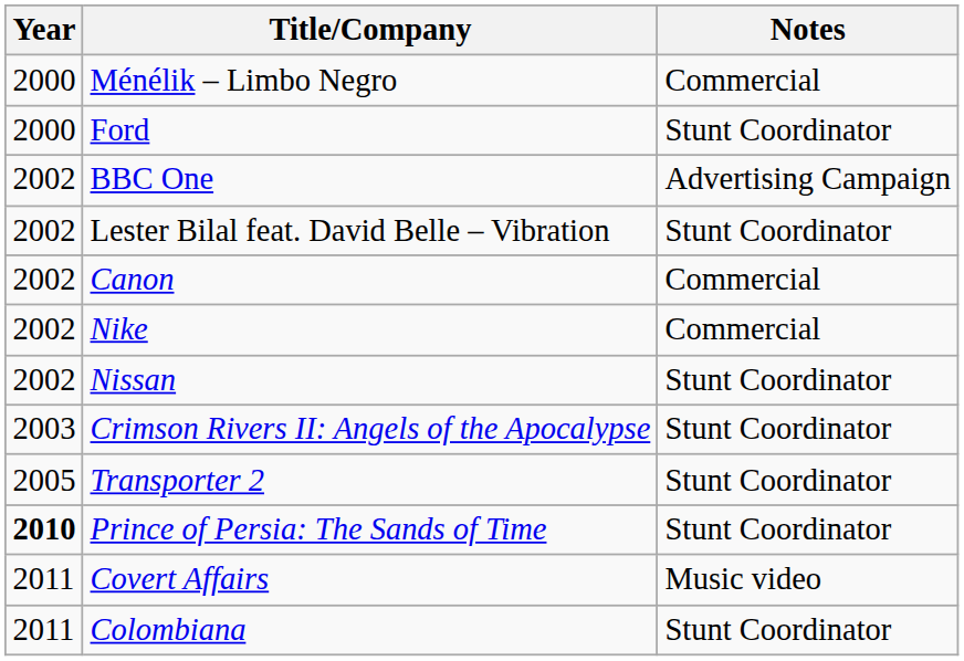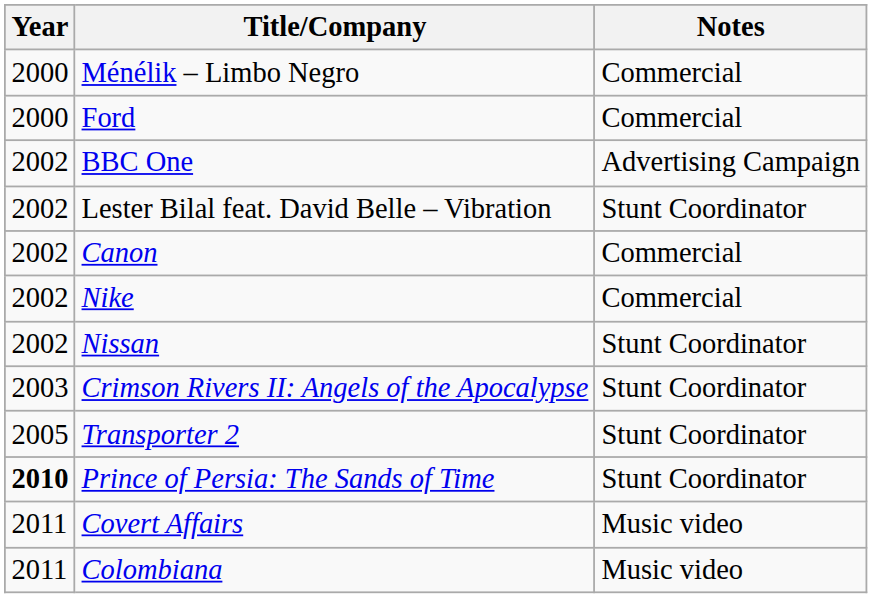Ford | Notes: Stunt Coordinator -> Commercial
Colombiana | Notes: Stunt Coordinator -> Music video
